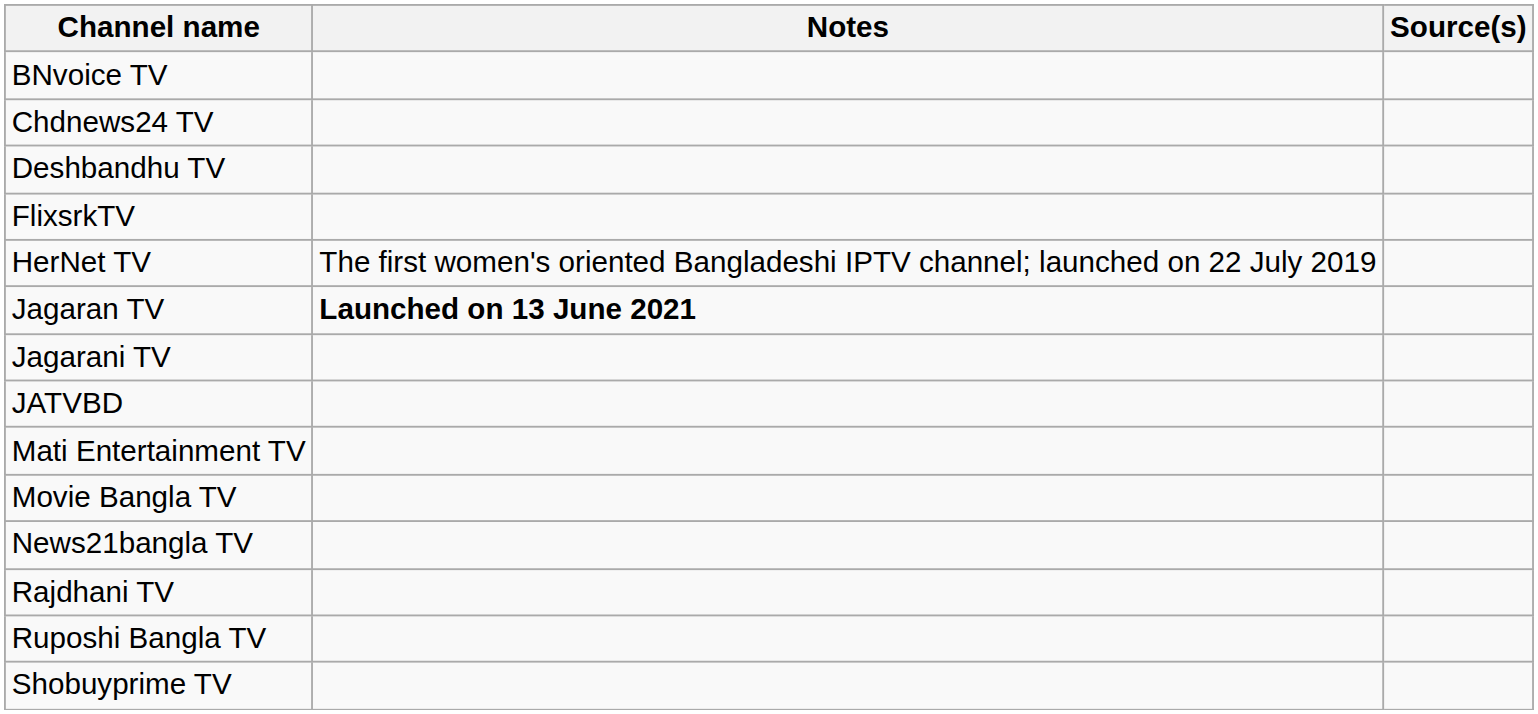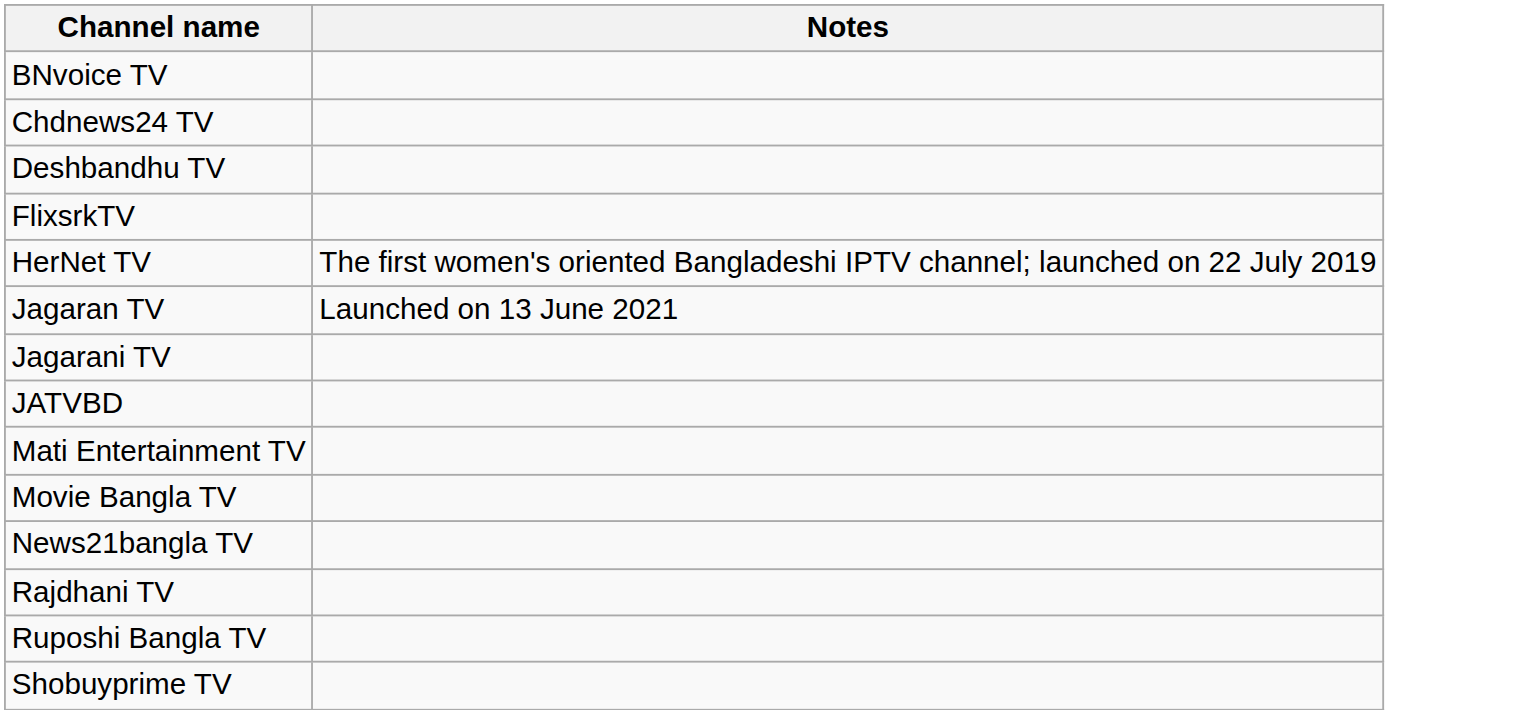- column: Source(s)
Jagaran TV | Notes: bold -> normal
